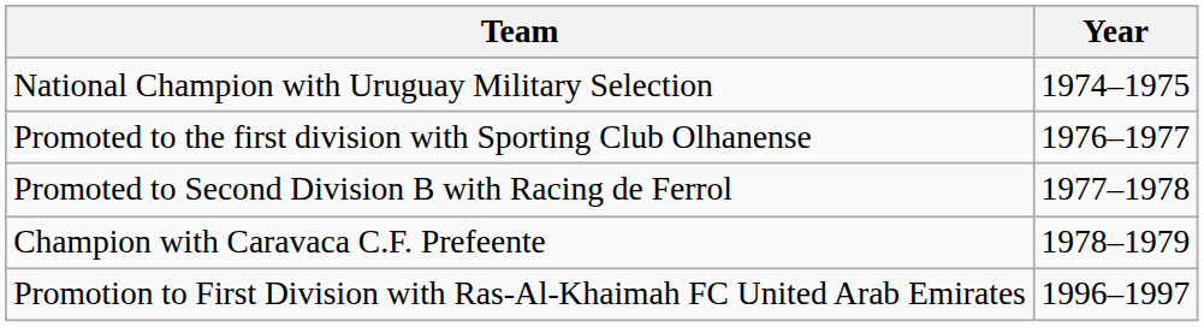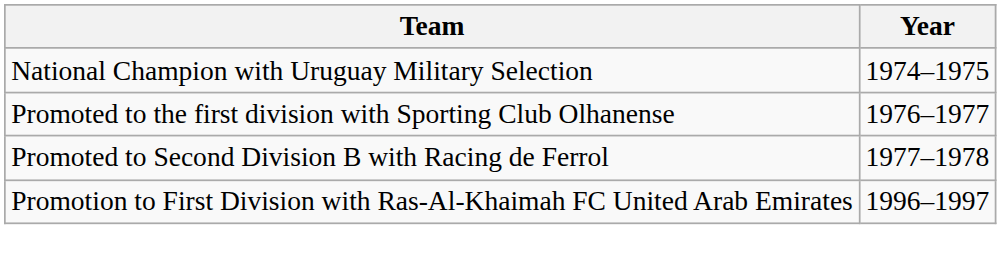- row: Champion with Caravaca C.F. Prefeente | 1978–1979
